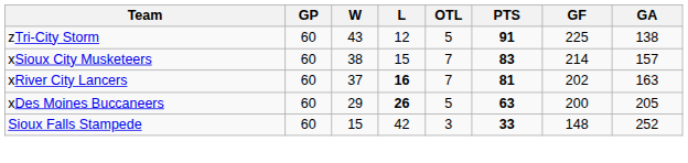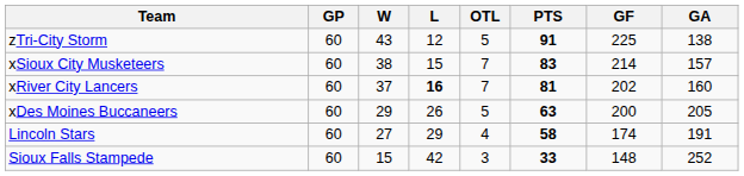xRiver City Lancers | GA: 163 -> 160
xDes Moines Buccaneers | L: bold -> normal
+ row: Lincoln Stars | 60 | 27 | 29 | 4 | 58 | 174 | 191
